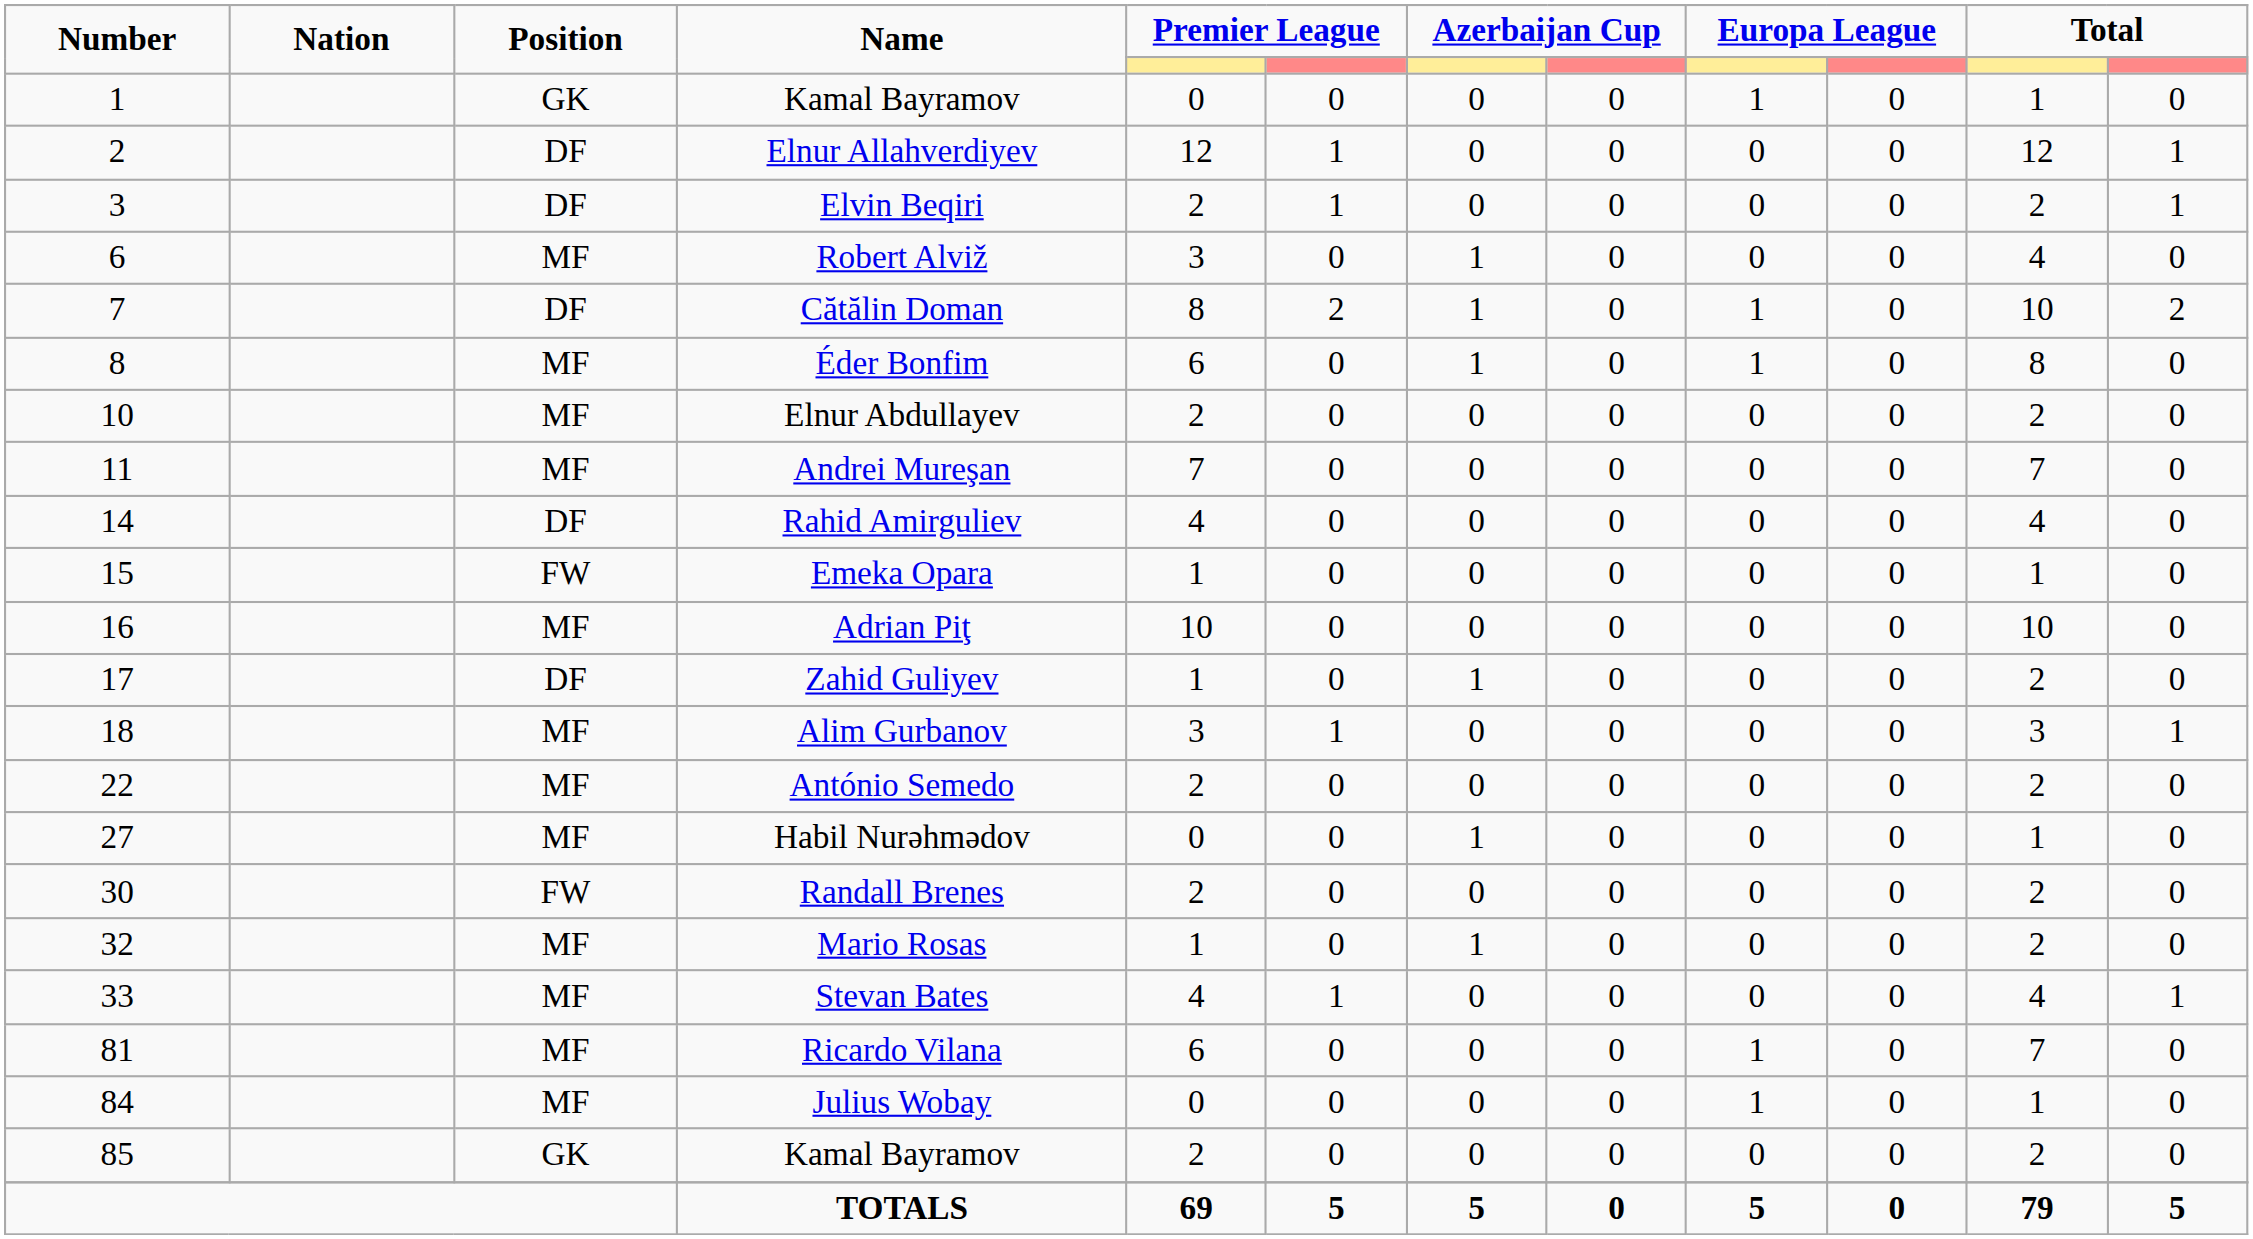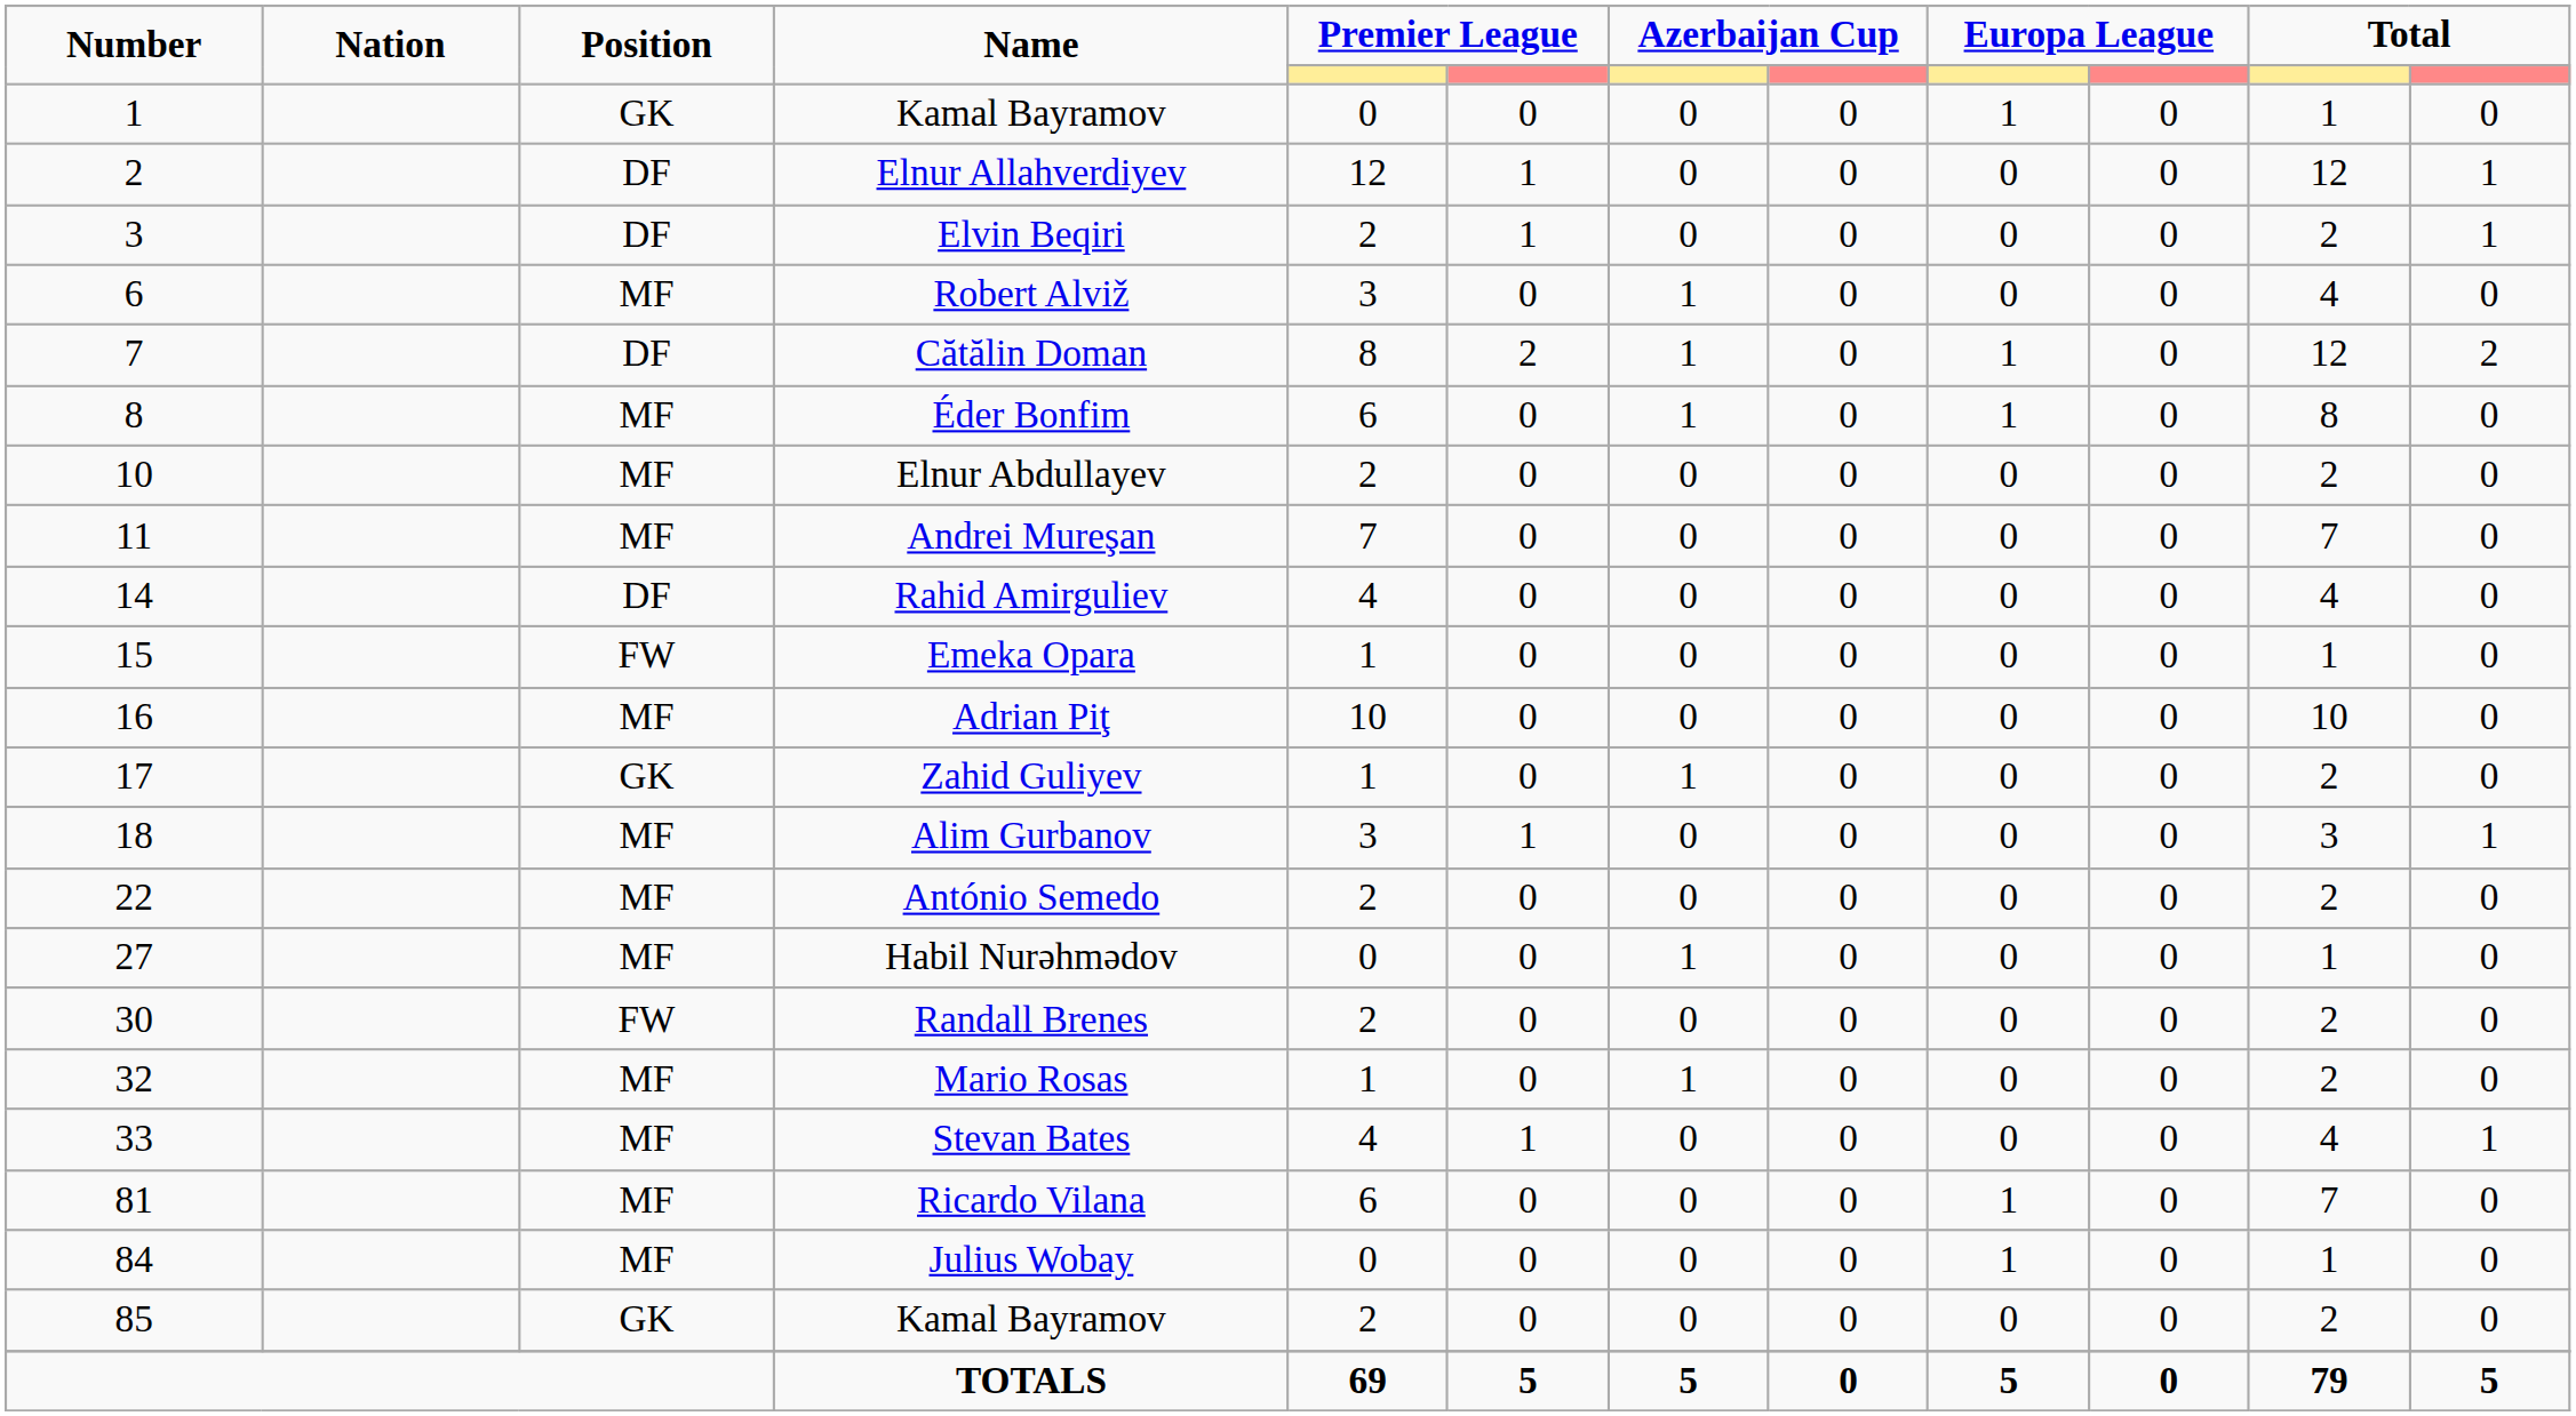Cătălin Doman | column 11: 10 -> 12
Zahid Guliyev | Position: DF -> GK
